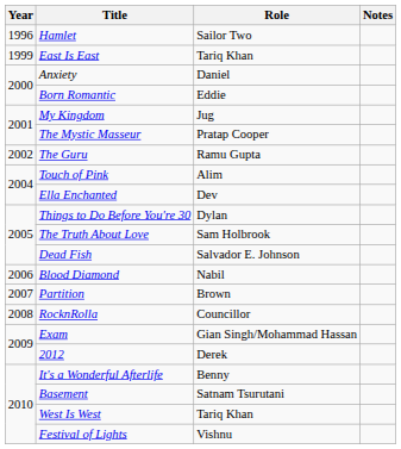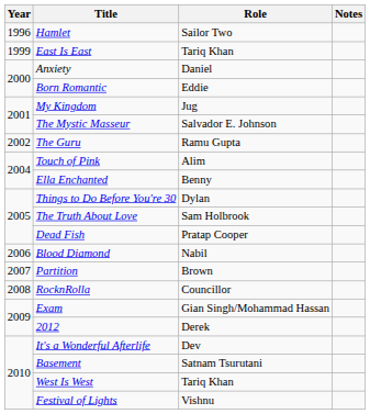The Mystic Masseur | Role: Pratap Cooper -> Salvador E. Johnson
Ella Enchanted | Role: Dev -> Benny
Dead Fish | Role: Salvador E. Johnson -> Pratap Cooper
It's a Wonderful Afterlife | Role: Benny -> Dev
